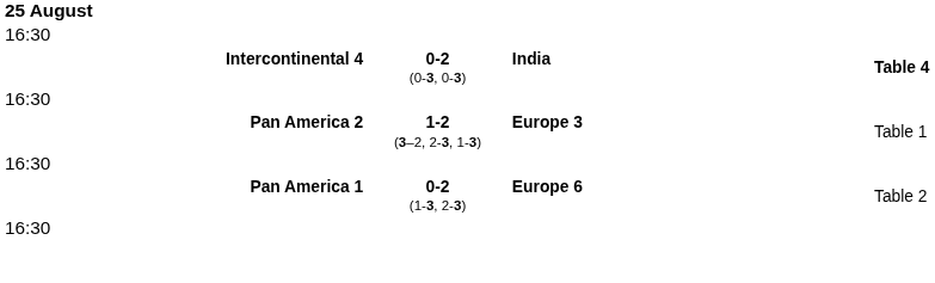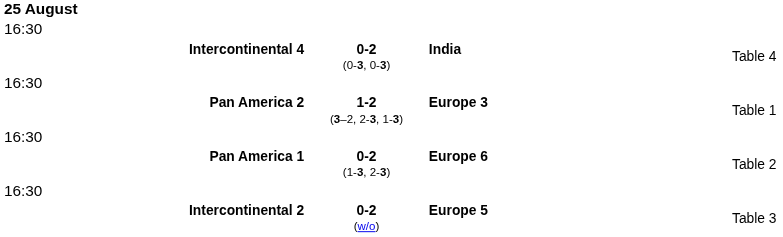Intercontinental 4 | column 4: bold -> normal
+ row: Intercontinental 2 | 0-2 (w/o) | Europe 5 | Table 3
